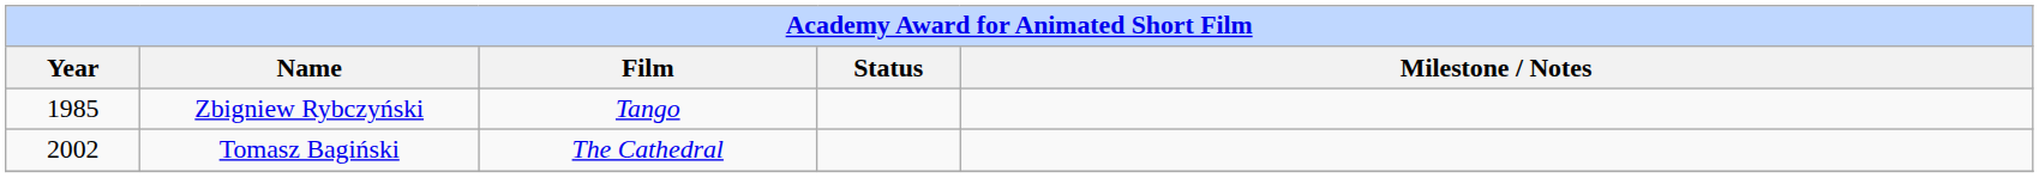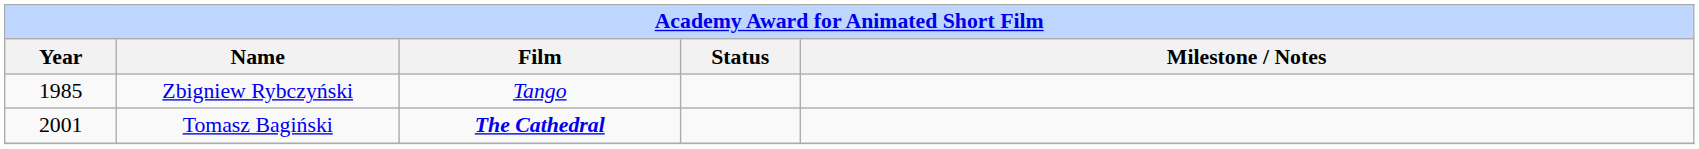Tomasz Bagiński | Year: 2002 -> 2001
Tomasz Bagiński | Film: normal -> bold
